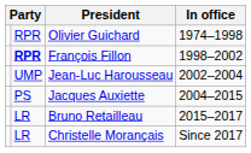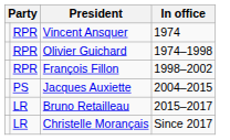+ row: RPR | Vincent Ansquer | 1974
François Fillon | column 2: bold -> normal
- row: UMP | Jean-Luc Harousseau | 2002–2004
